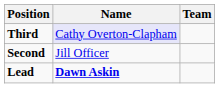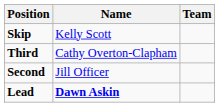+ row: Skip | Kelly Scott
Third | Name: lavender background -> no background
